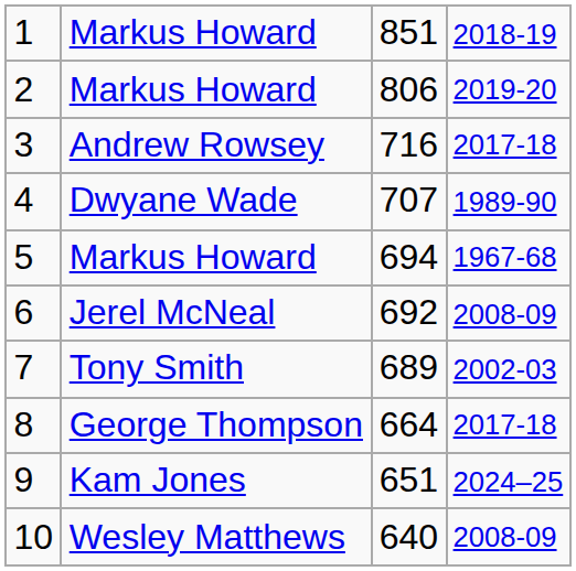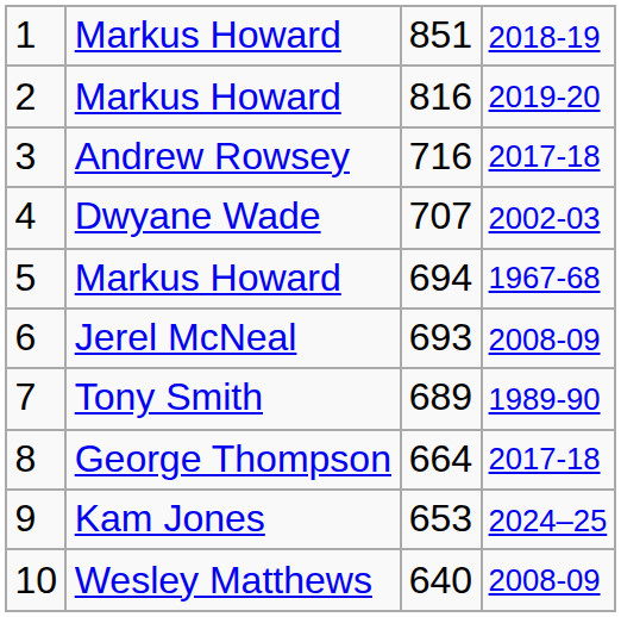2 | column 3: 806 -> 816
4 | column 4: 1989-90 -> 2002-03
6 | column 3: 692 -> 693
7 | column 4: 2002-03 -> 1989-90
9 | column 3: 651 -> 653
